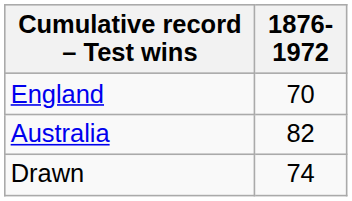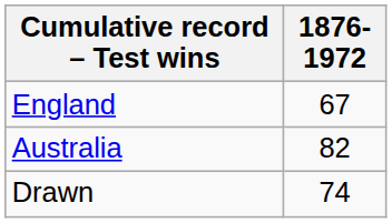England | 1876-1972: 70 -> 67
